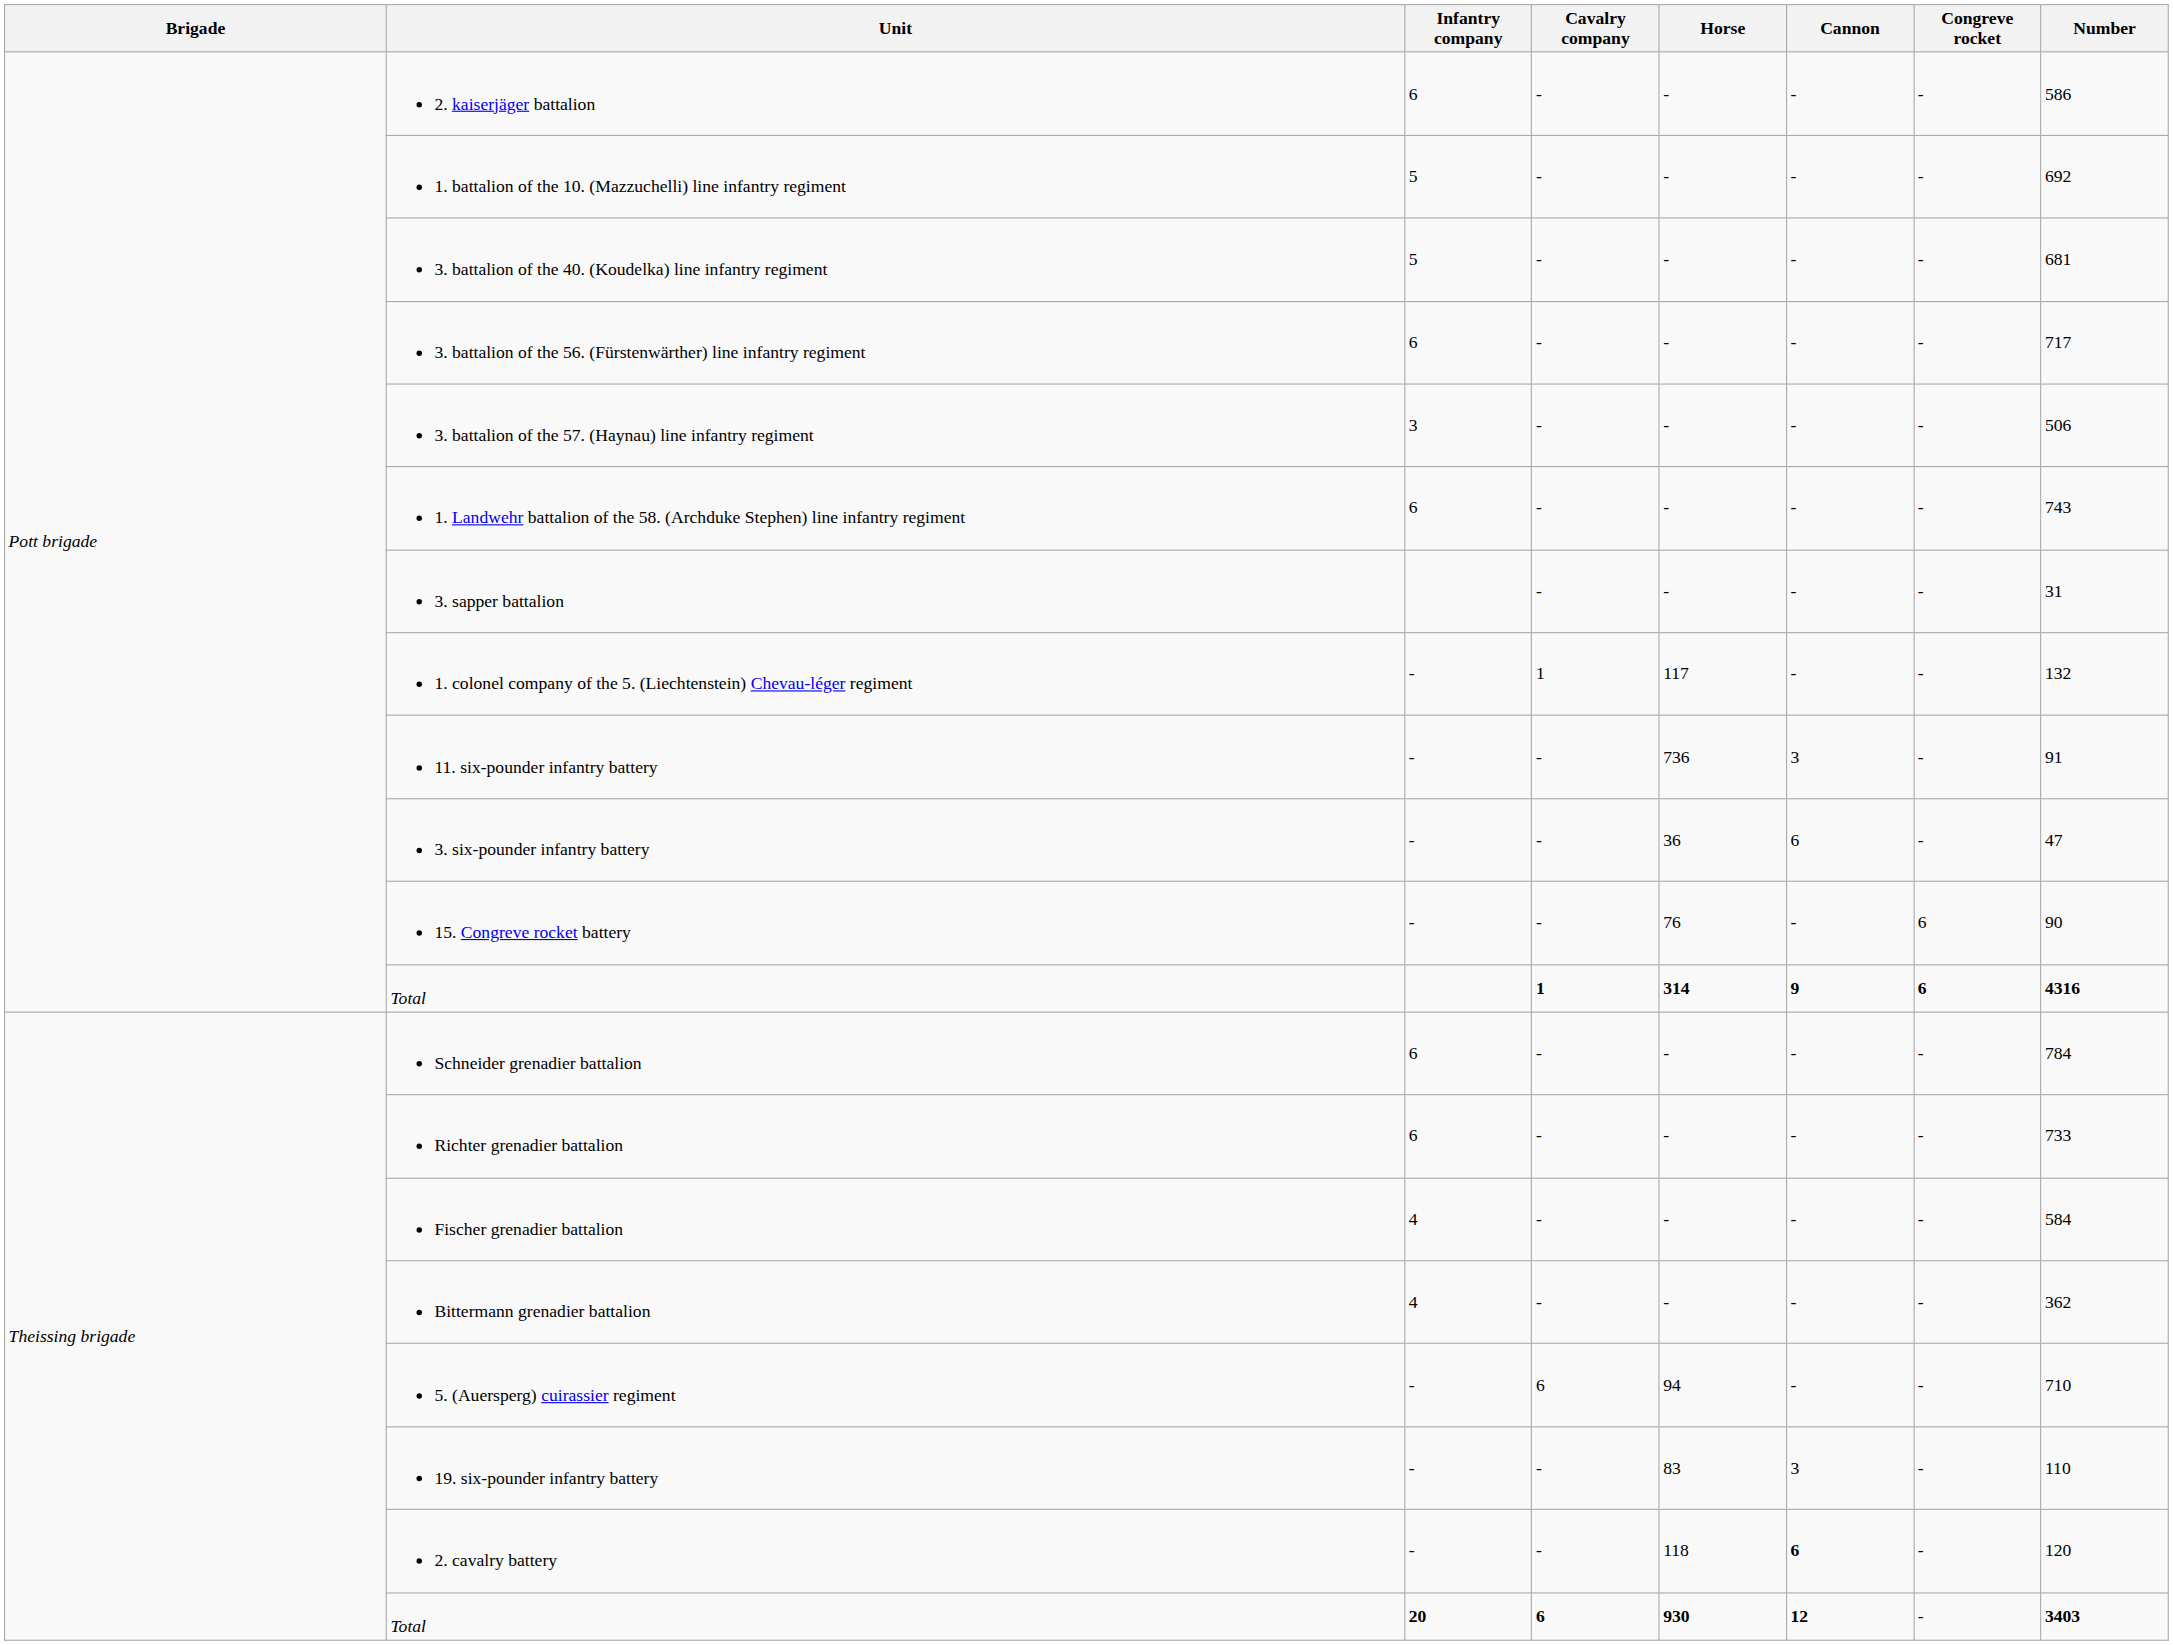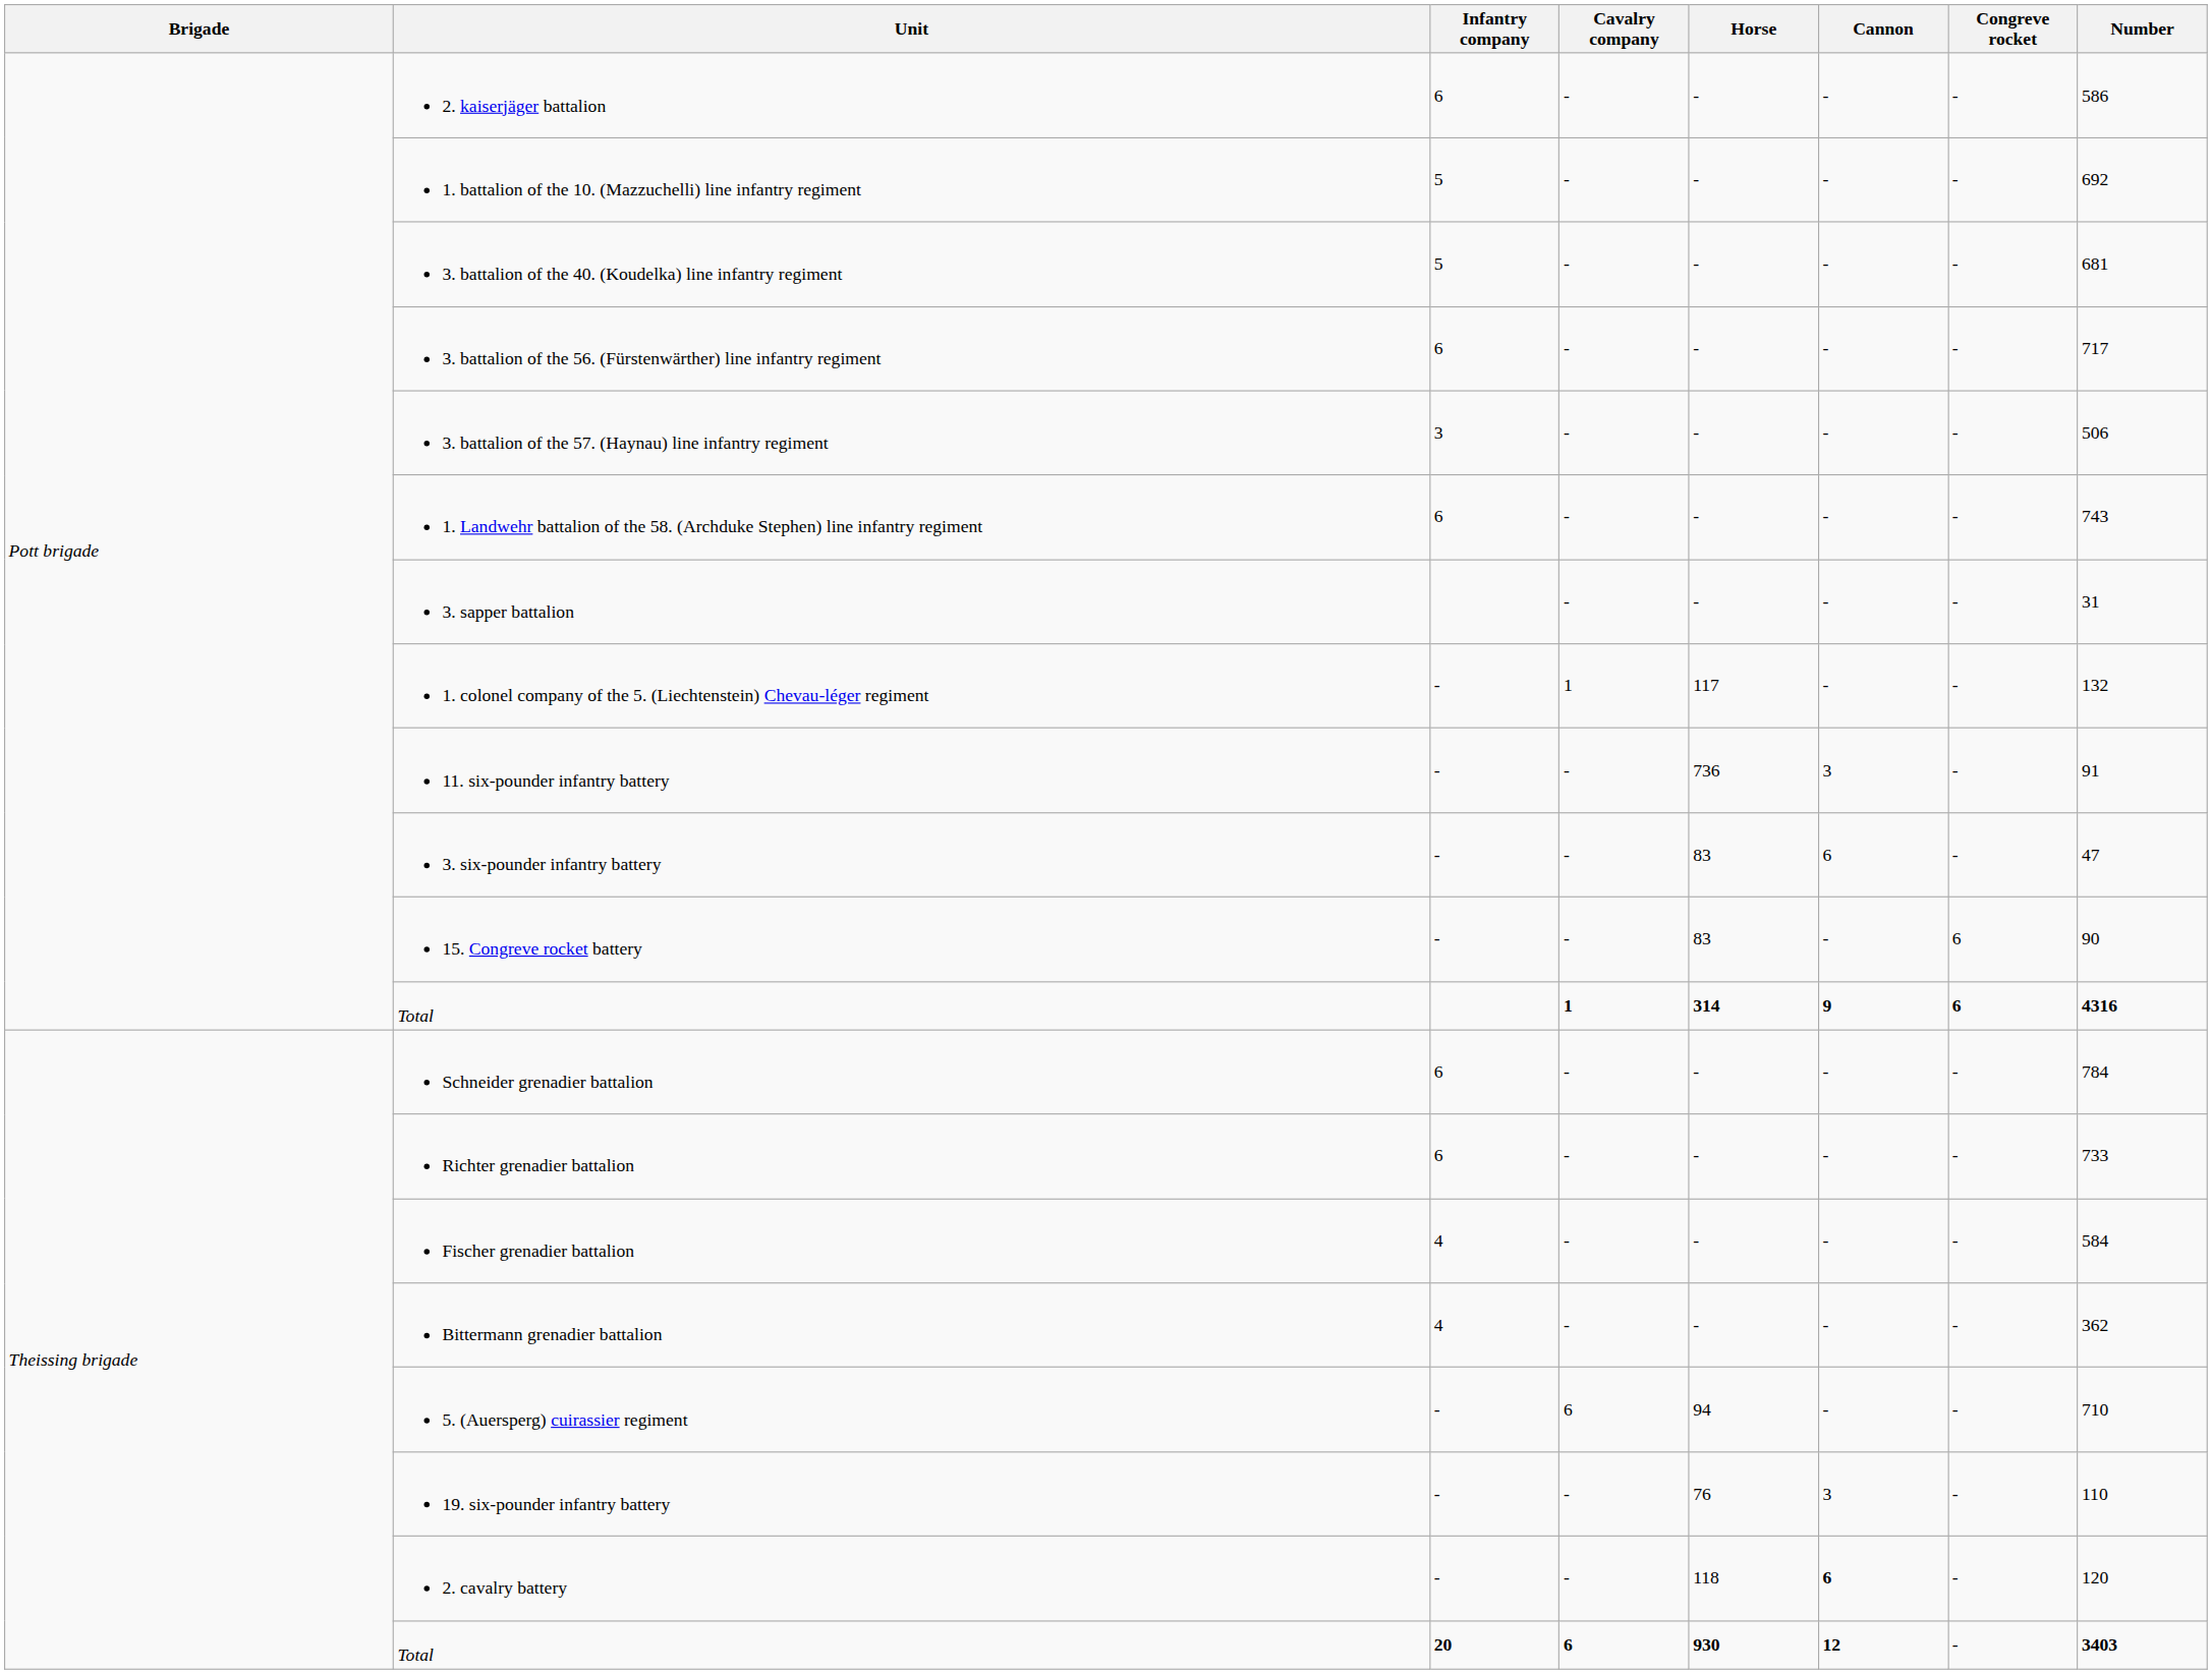3. six-pounder infantry battery | Horse: 36 -> 83
15. Congreve rocket battery | Horse: 76 -> 83
19. six-pounder infantry battery | Horse: 83 -> 76
